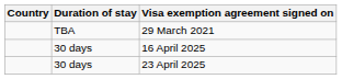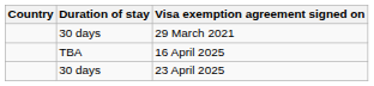29 March 2021 | Duration of stay: TBA -> 30 days
16 April 2025 | Duration of stay: 30 days -> TBA
